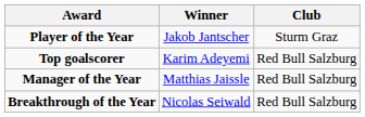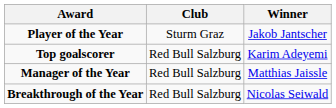columns swapped: Winner <-> Club
